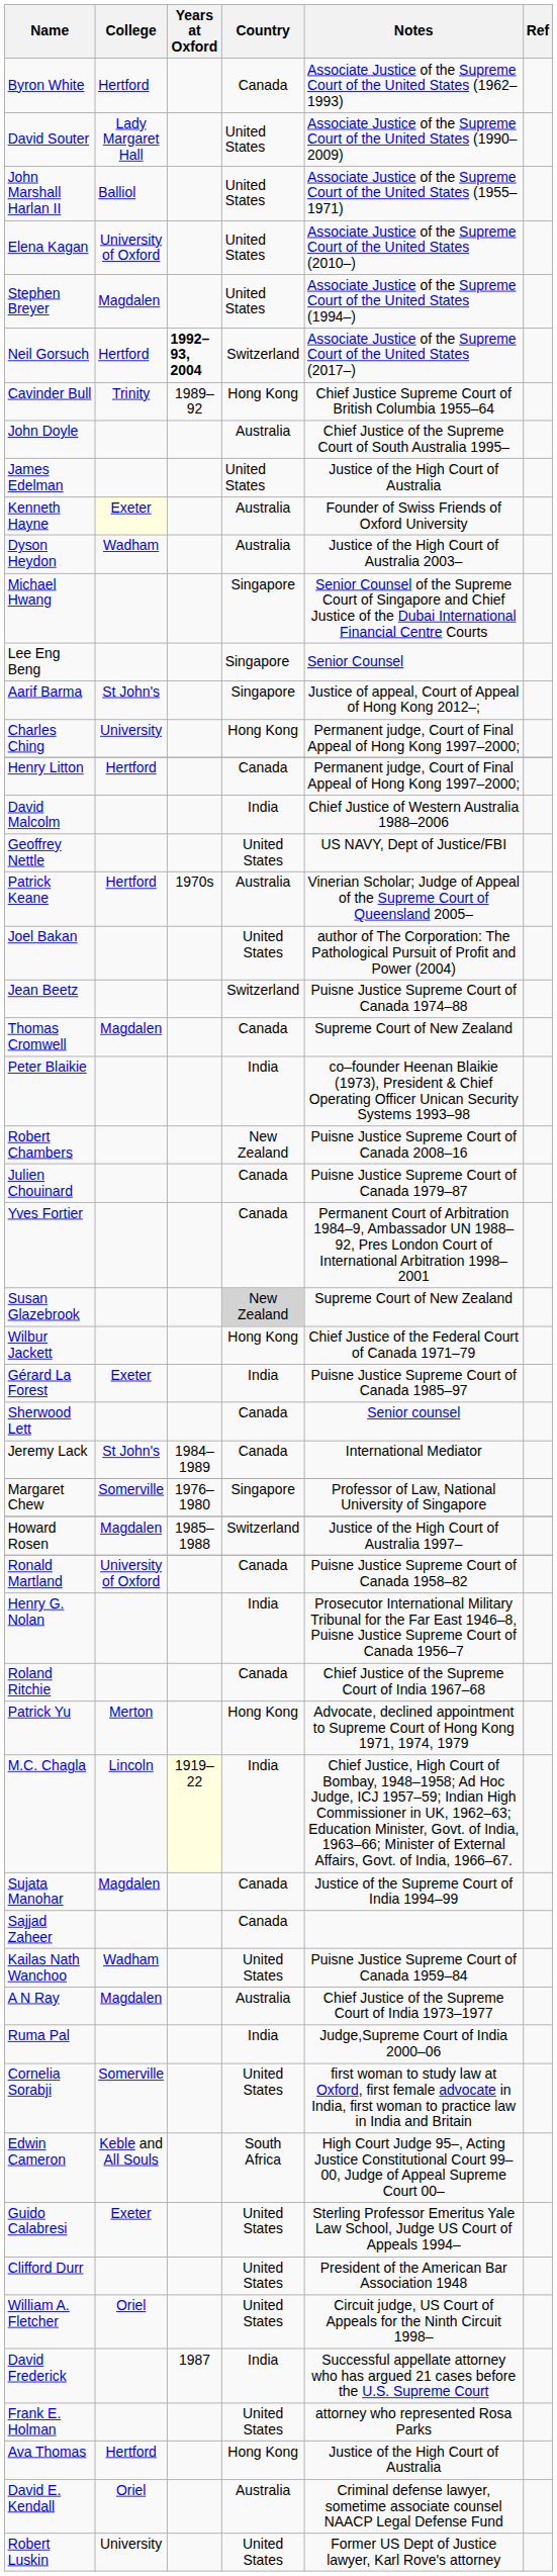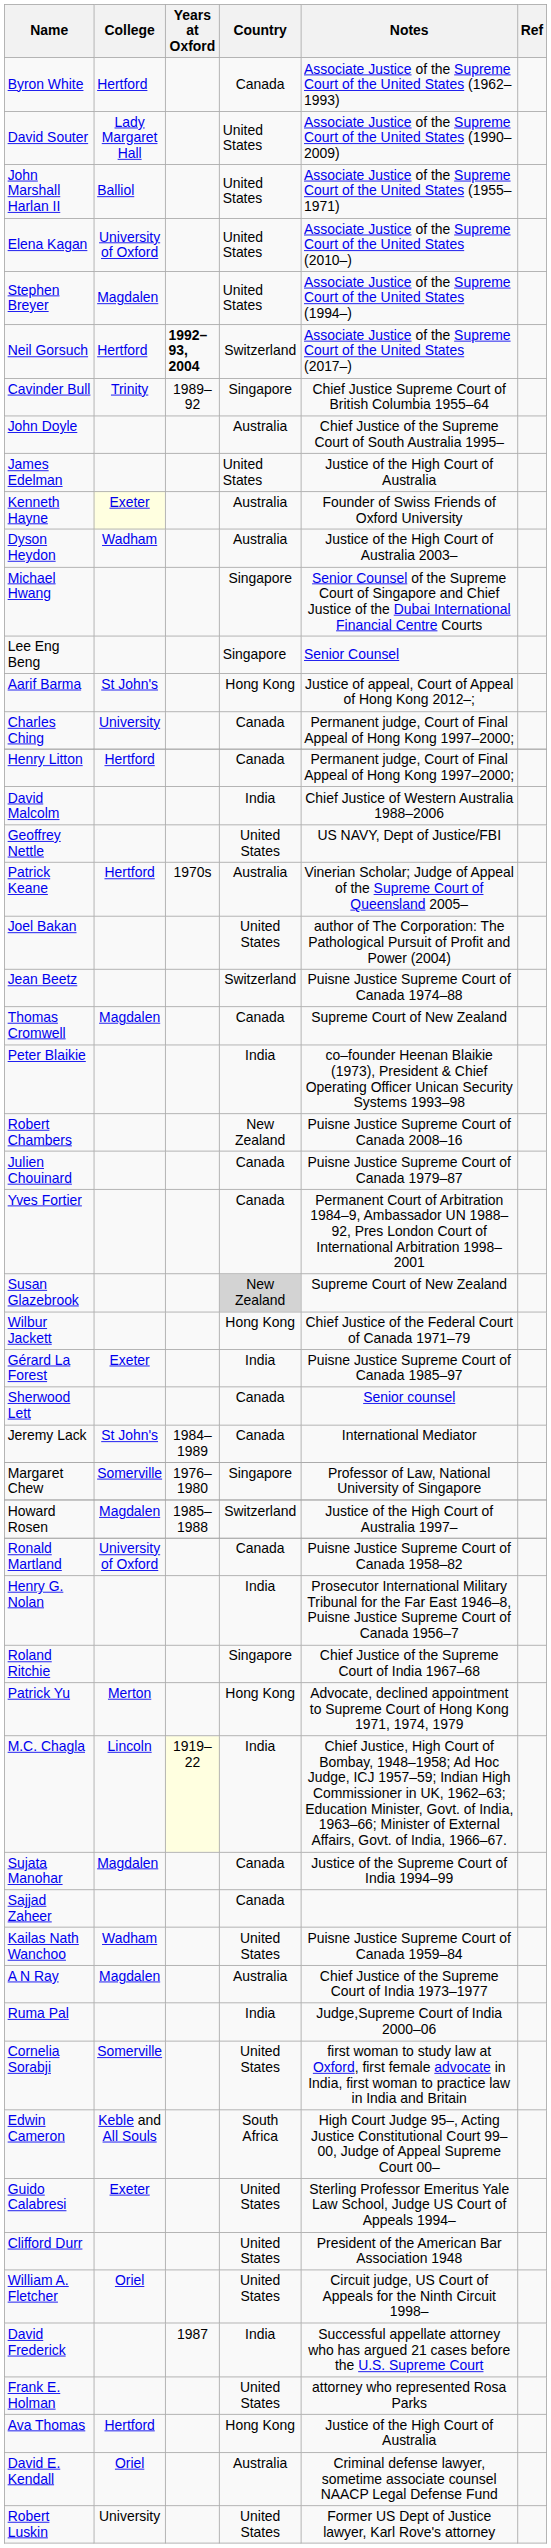Cavinder Bull | Country: Hong Kong -> Singapore
Aarif Barma | Country: Singapore -> Hong Kong
Charles Ching | Country: Hong Kong -> Canada
Roland Ritchie | Country: Canada -> Singapore
